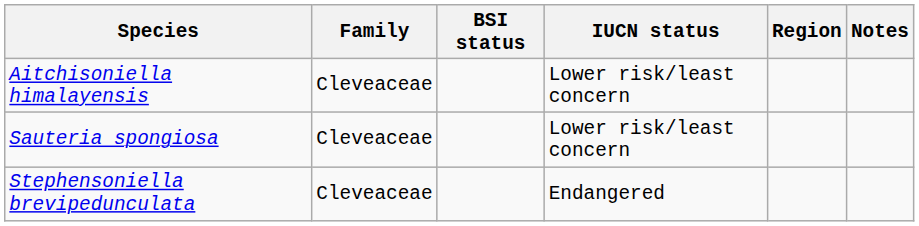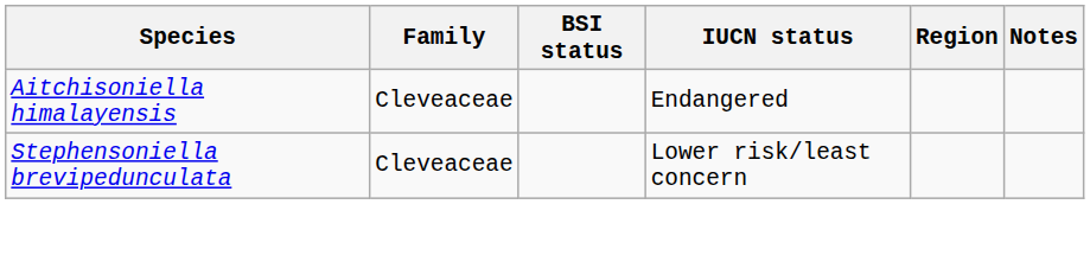Aitchisoniella himalayensis | IUCN status: Lower risk/least concern -> Endangered
- row: Sauteria spongiosa | Cleveaceae | Lower risk/least concern
Stephensoniella brevipedunculata | IUCN status: Endangered -> Lower risk/least concern
